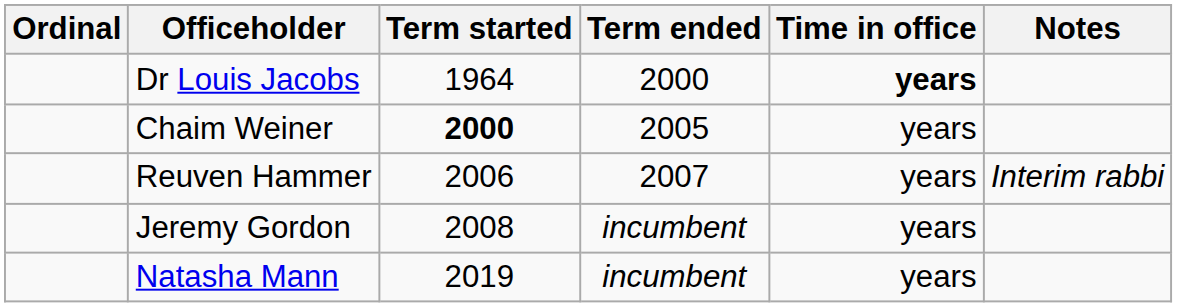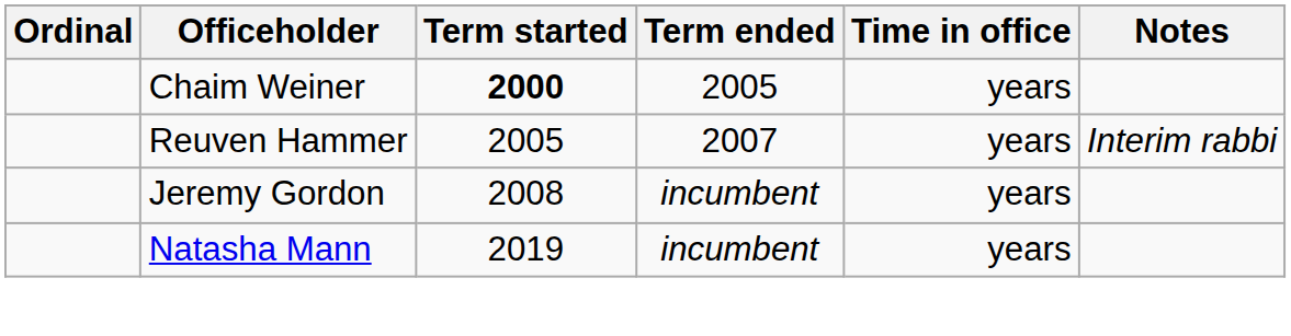- row: Dr Louis Jacobs | 1964 | 2000 | years
Reuven Hammer | Term started: 2006 -> 2005
